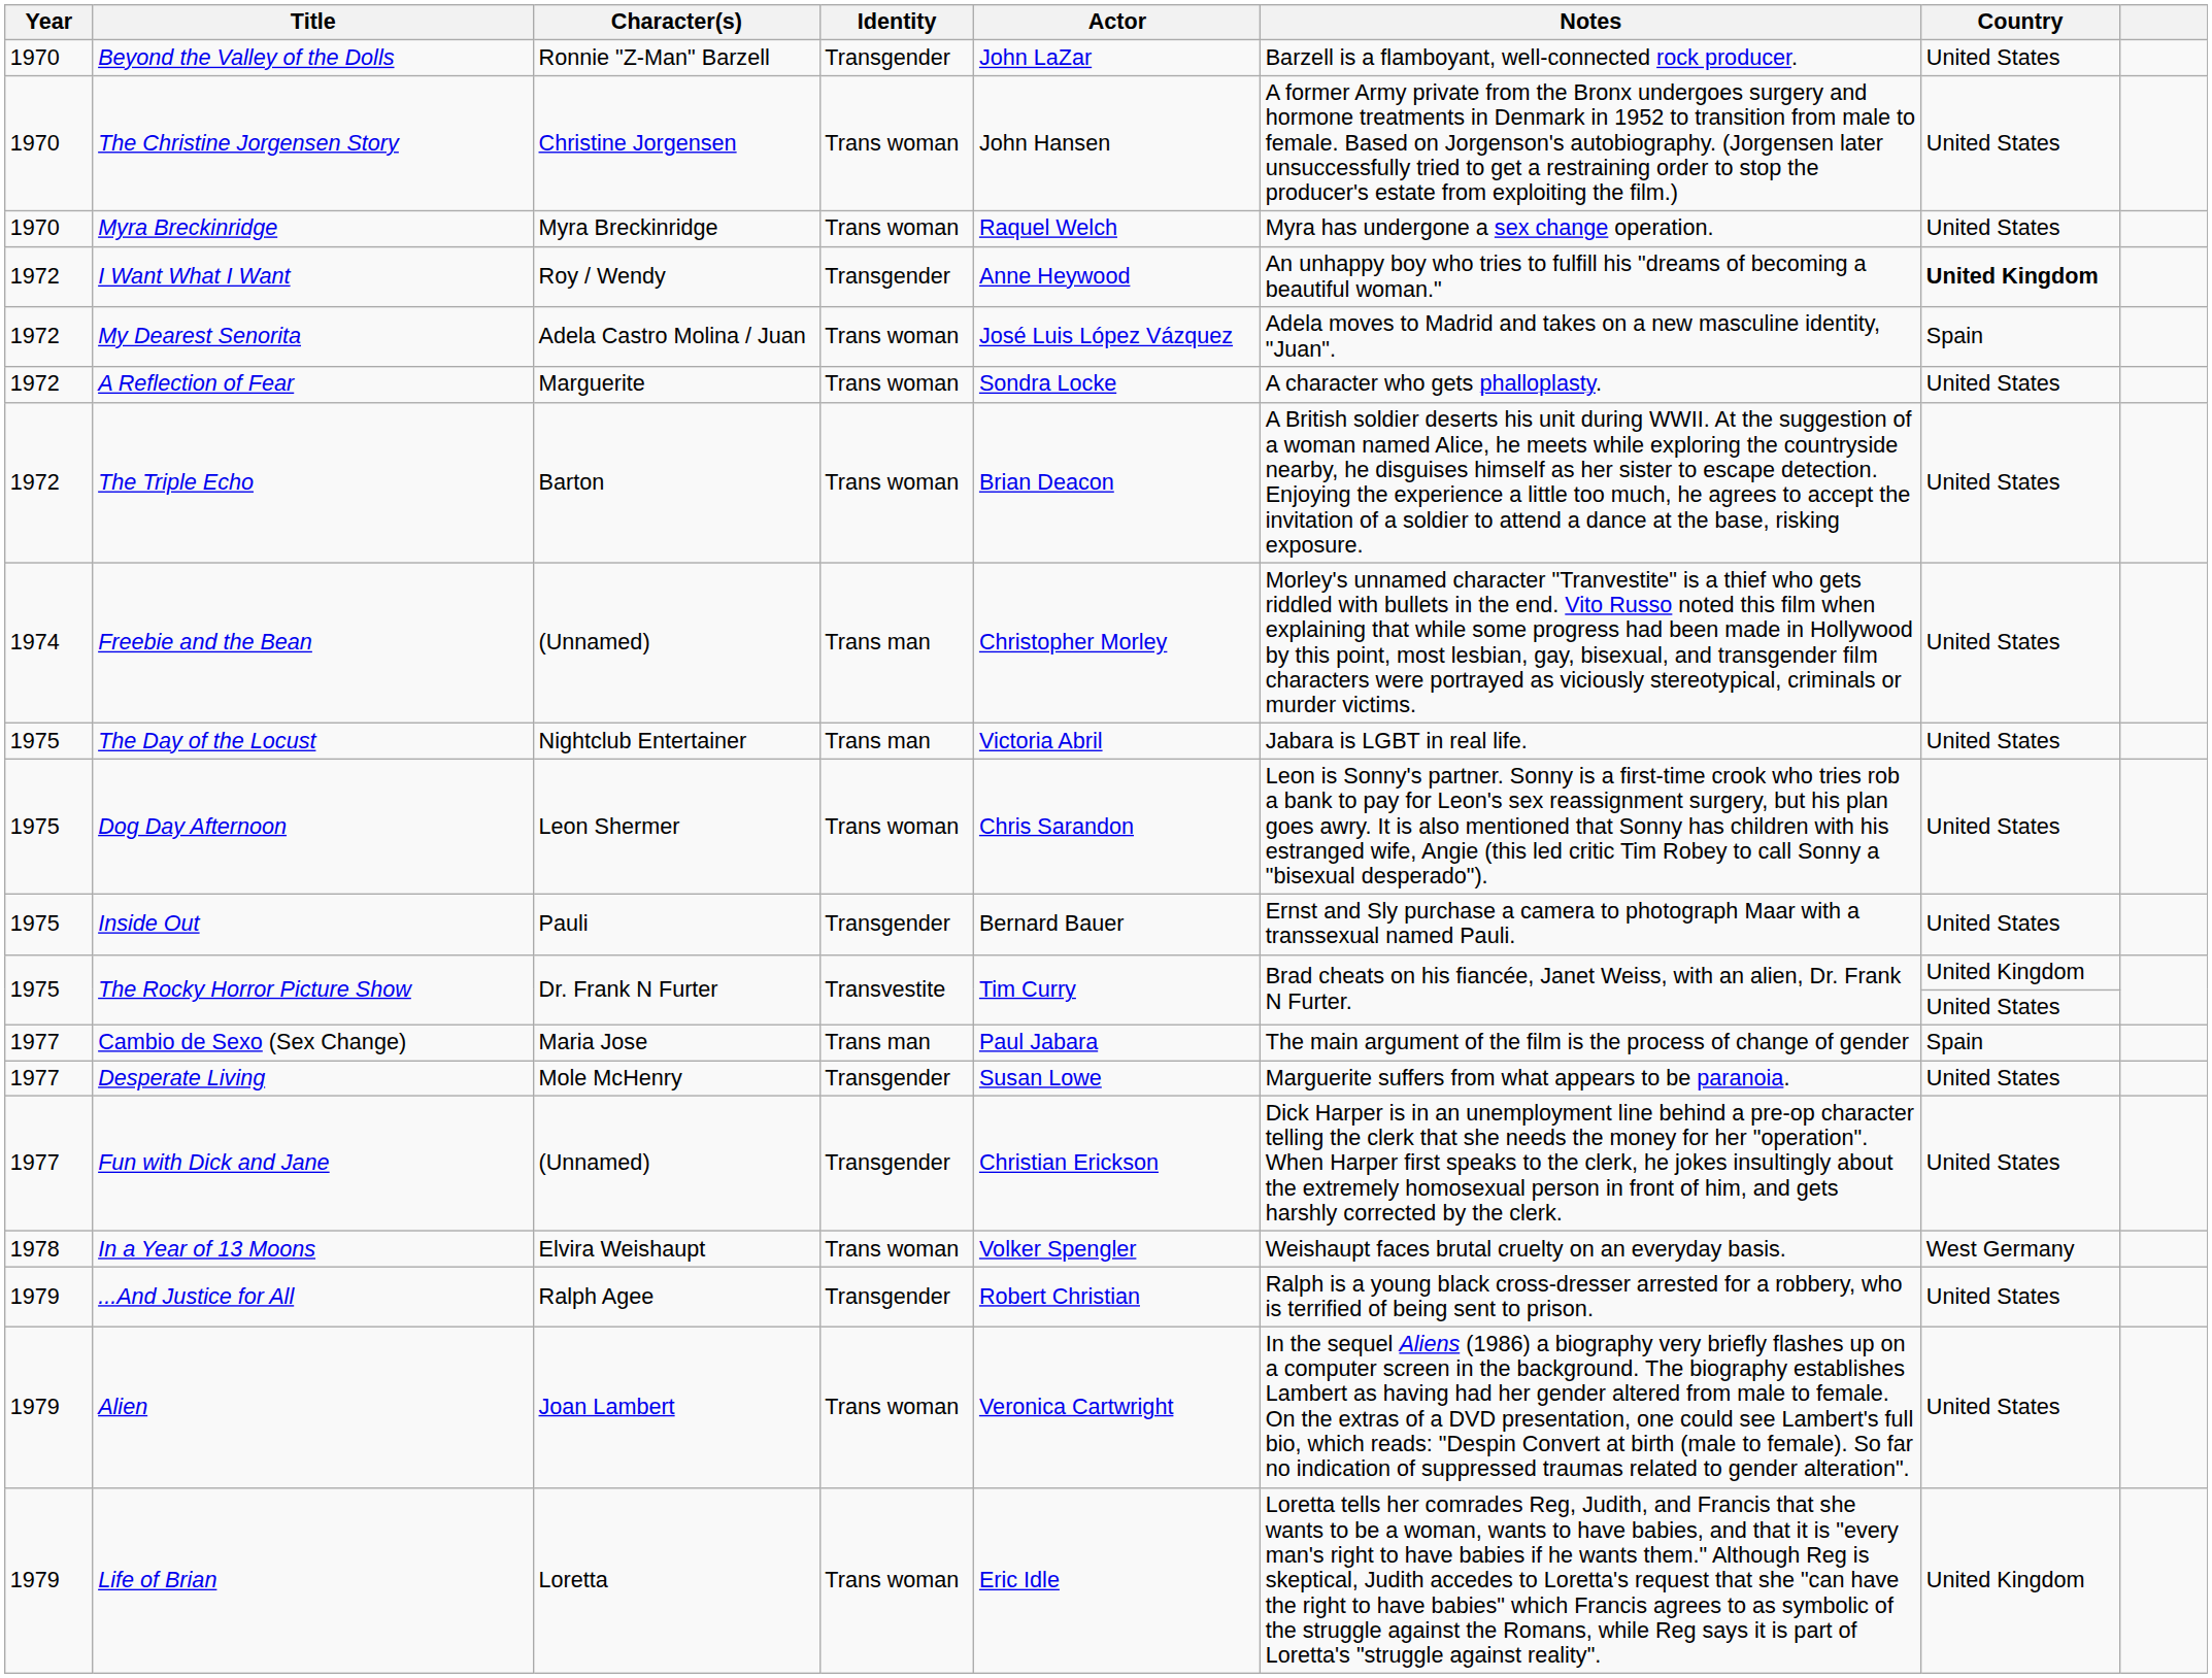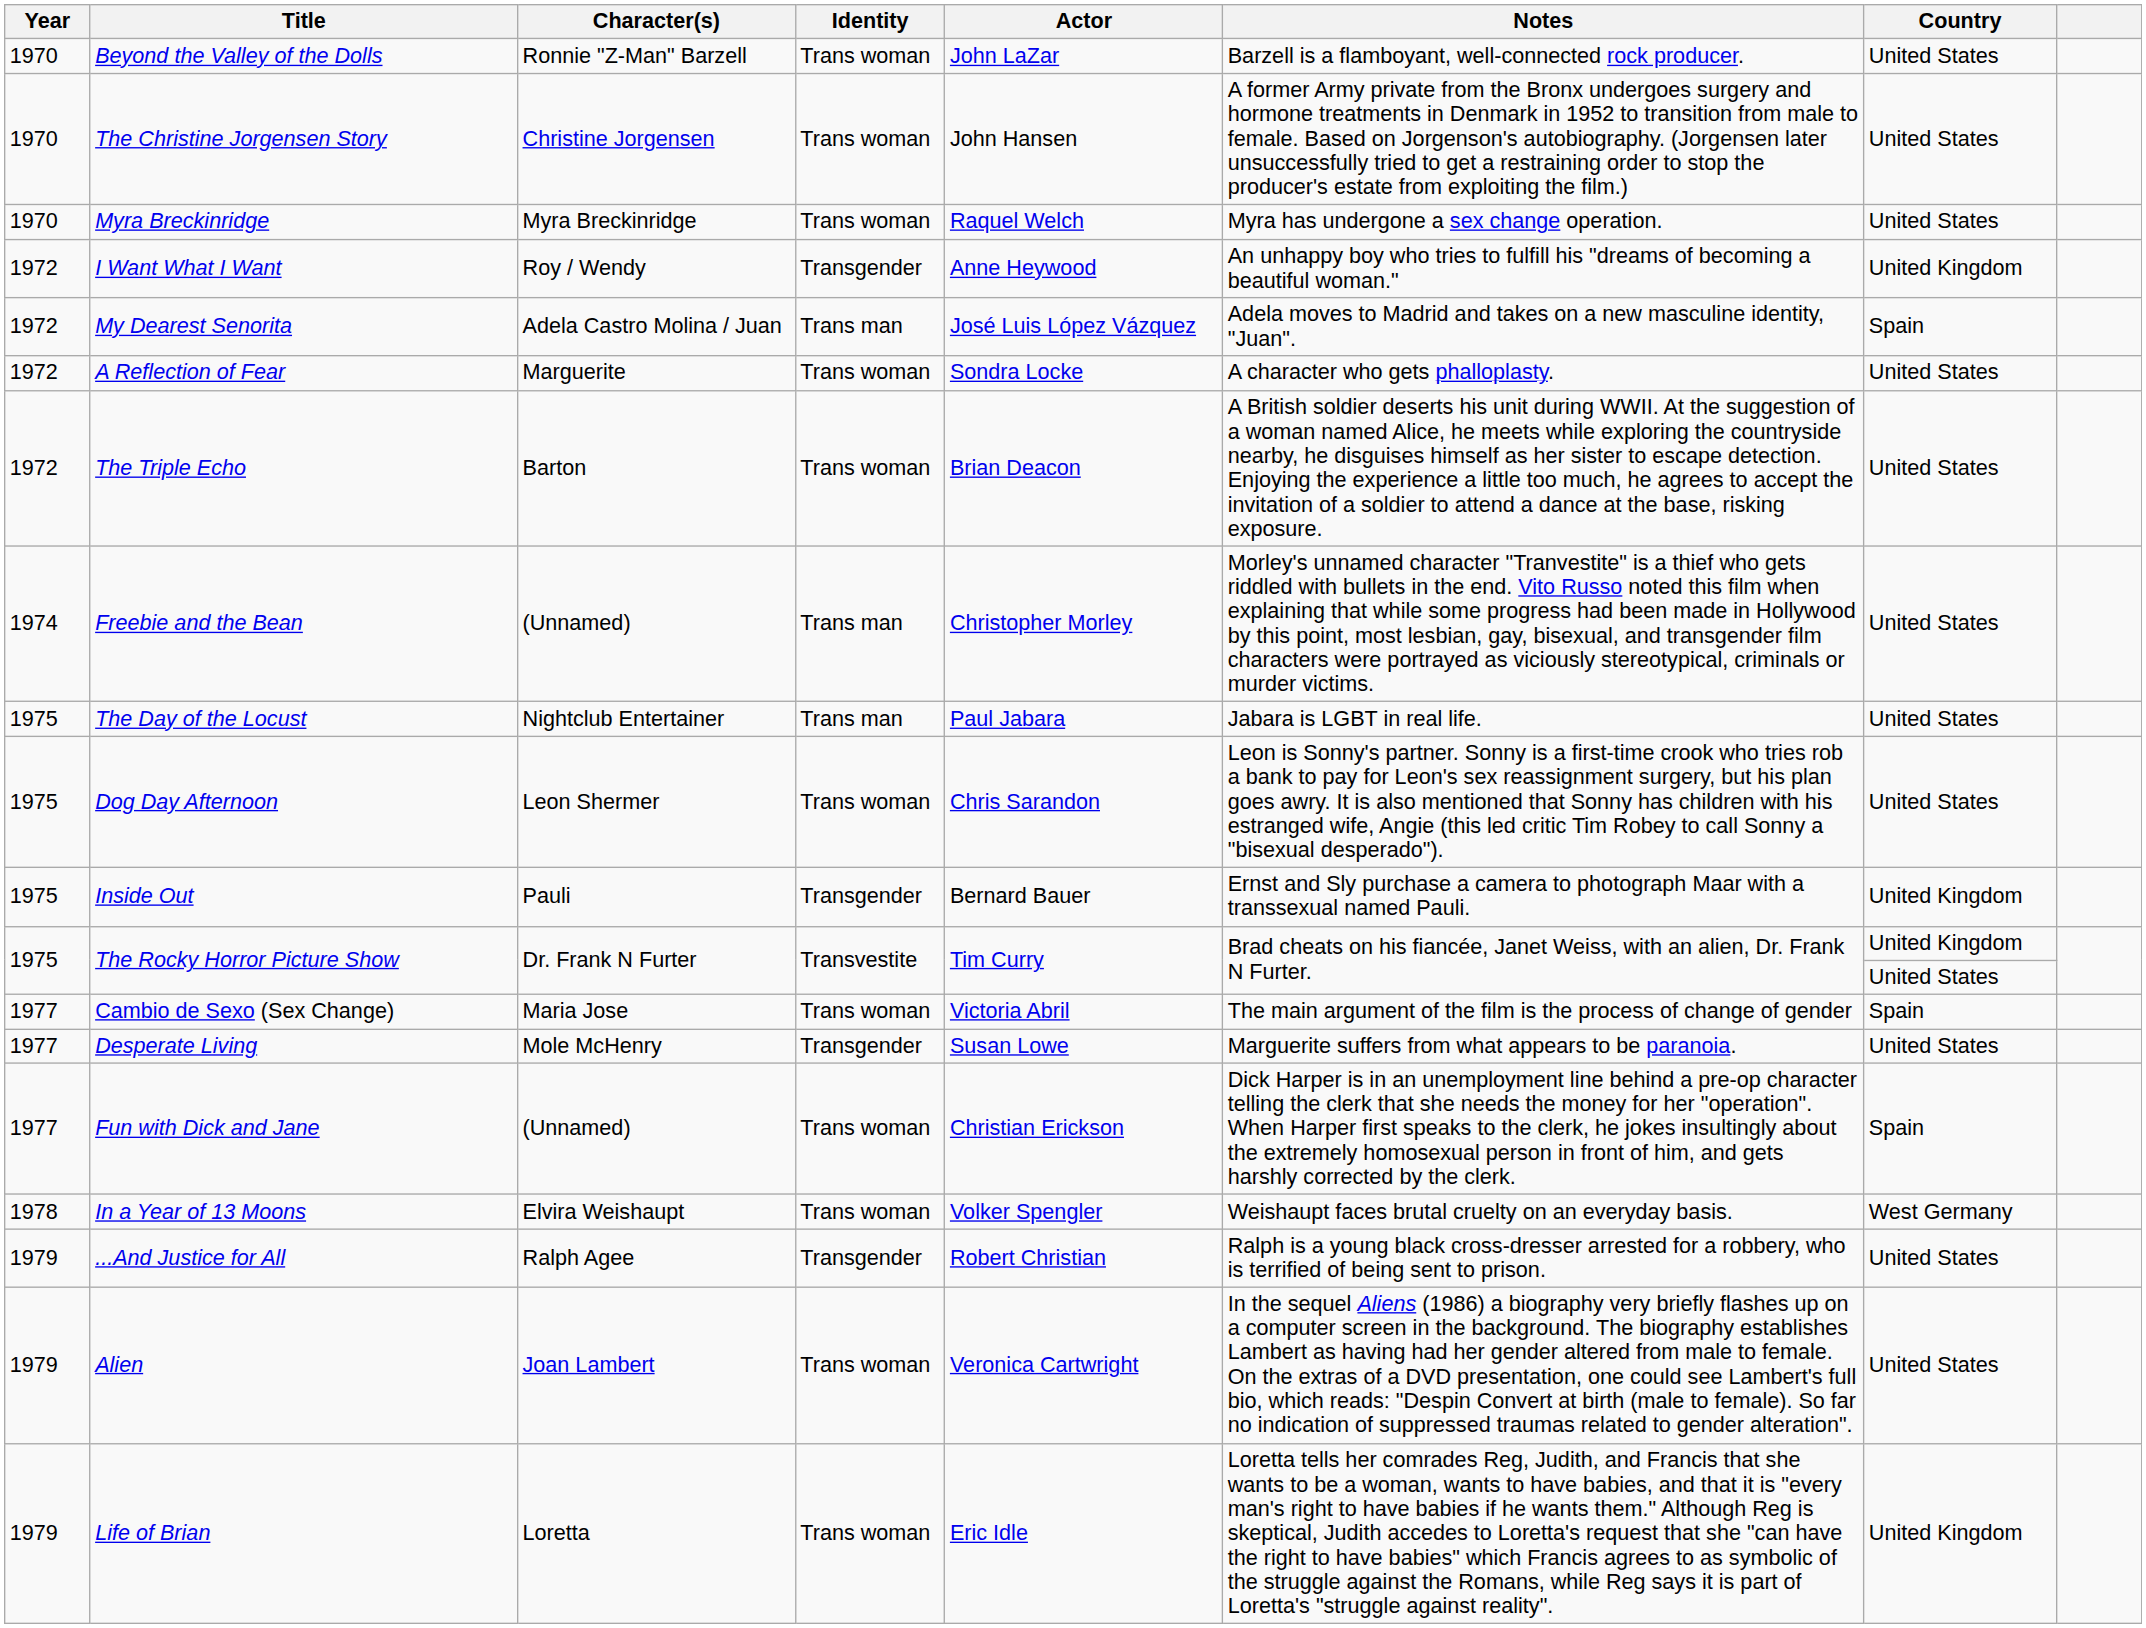Beyond the Valley of the Dolls | Identity: Transgender -> Trans woman
I Want What I Want | Country: bold -> normal
My Dearest Senorita | Identity: Trans woman -> Trans man
The Day of the Locust | Actor: Victoria Abril -> Paul Jabara
Inside Out | Country: United States -> United Kingdom
Cambio de Sexo (Sex Change) | Identity: Trans man -> Trans woman
Cambio de Sexo (Sex Change) | Actor: Paul Jabara -> Victoria Abril
Fun with Dick and Jane | Identity: Transgender -> Trans woman
Fun with Dick and Jane | Country: United States -> Spain
